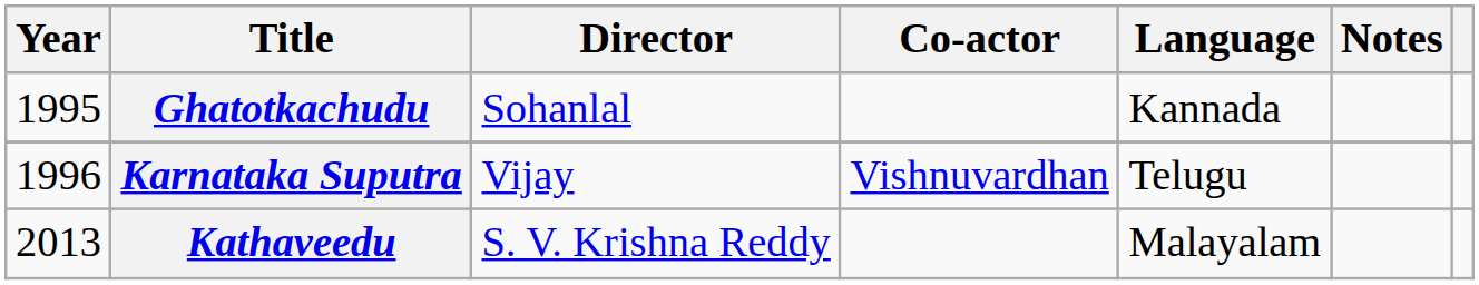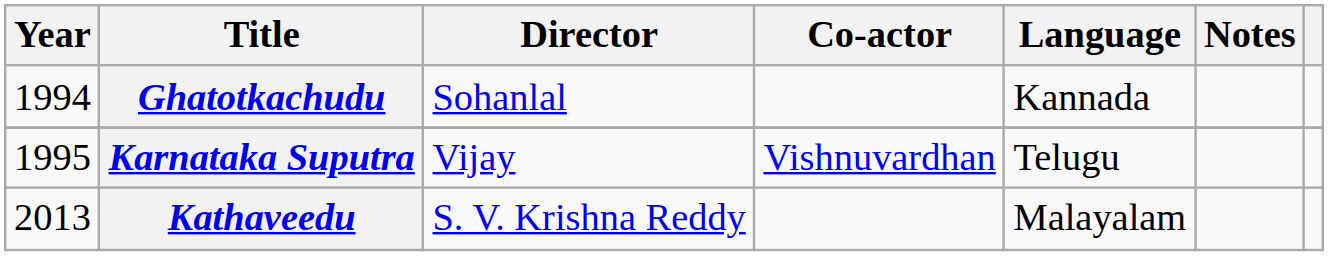Ghatotkachudu | Year: 1995 -> 1994
Karnataka Suputra | Year: 1996 -> 1995
